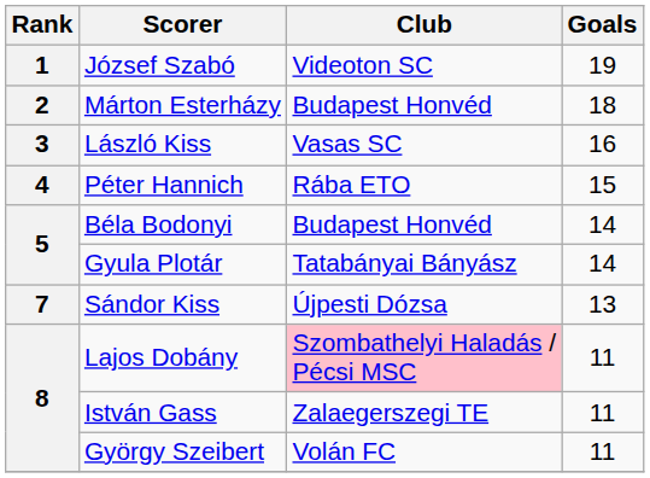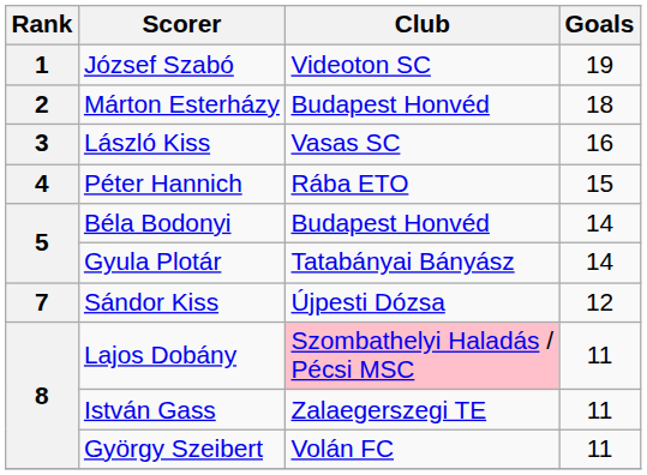Sándor Kiss | Goals: 13 -> 12
